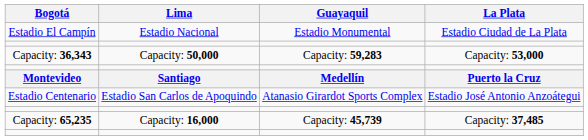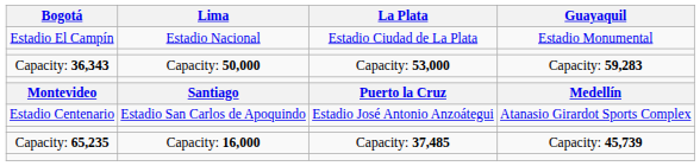columns swapped: La Plata <-> Guayaquil
